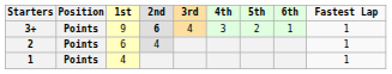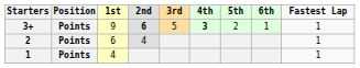3+ | 3rd: 4 -> 5
3+ | 4th: normal -> bold
